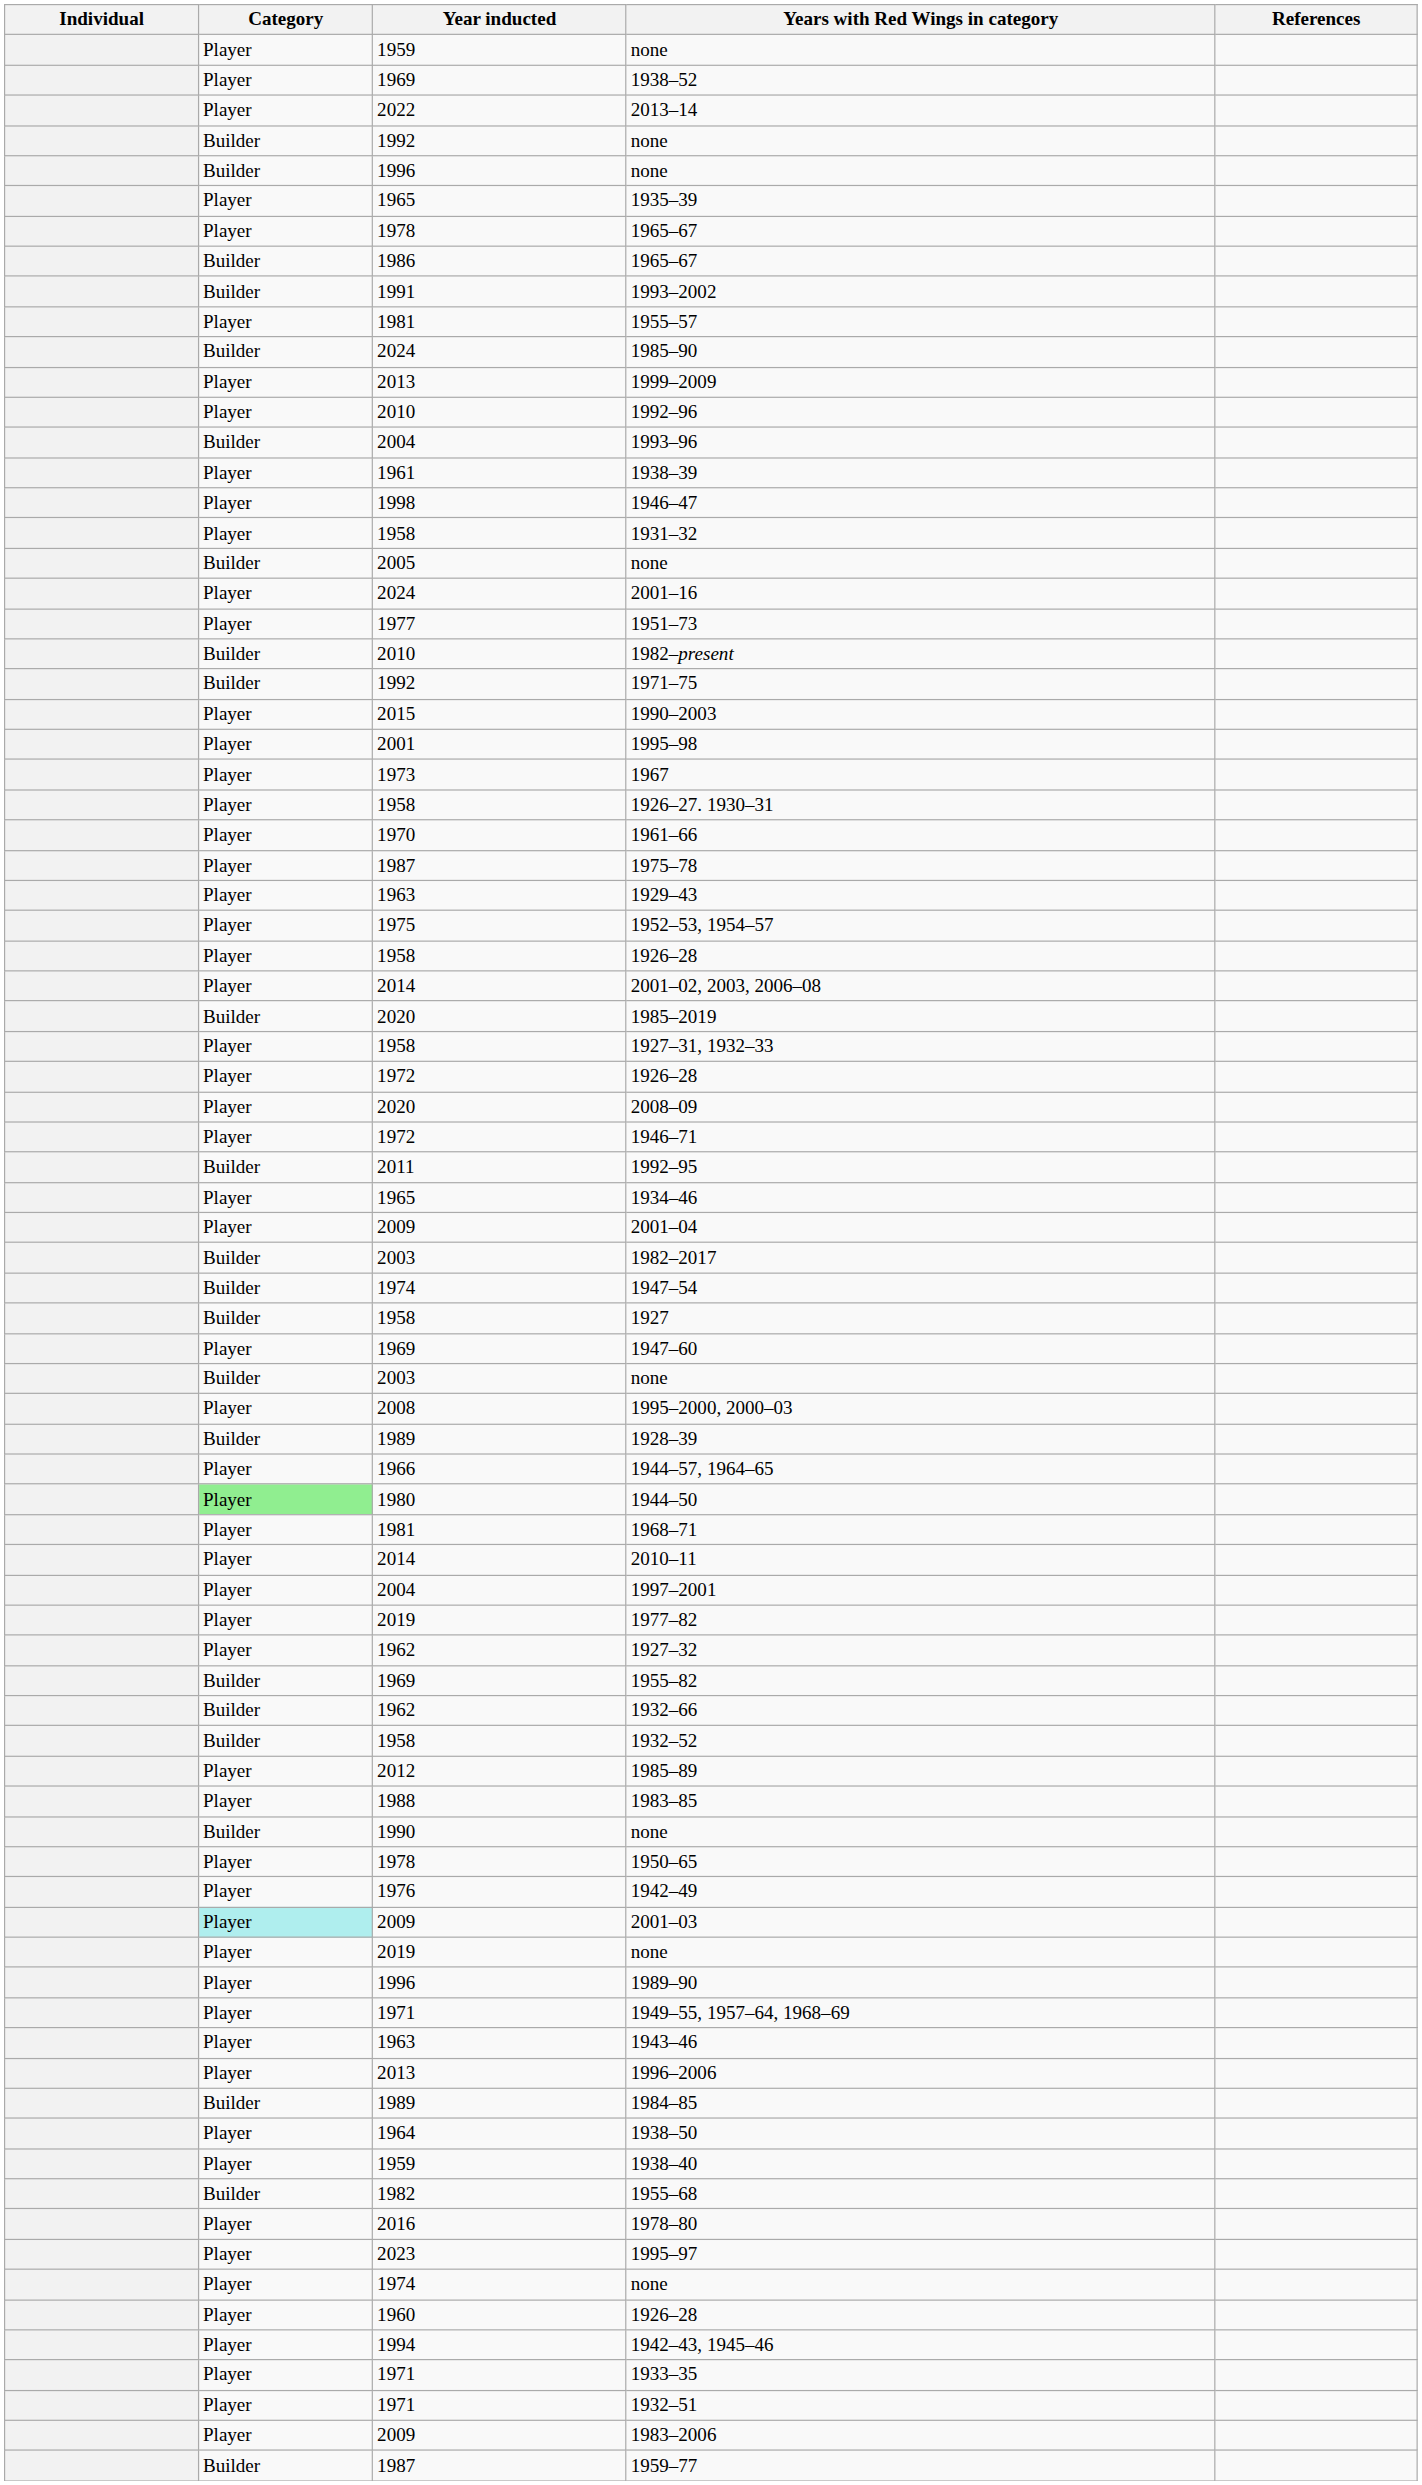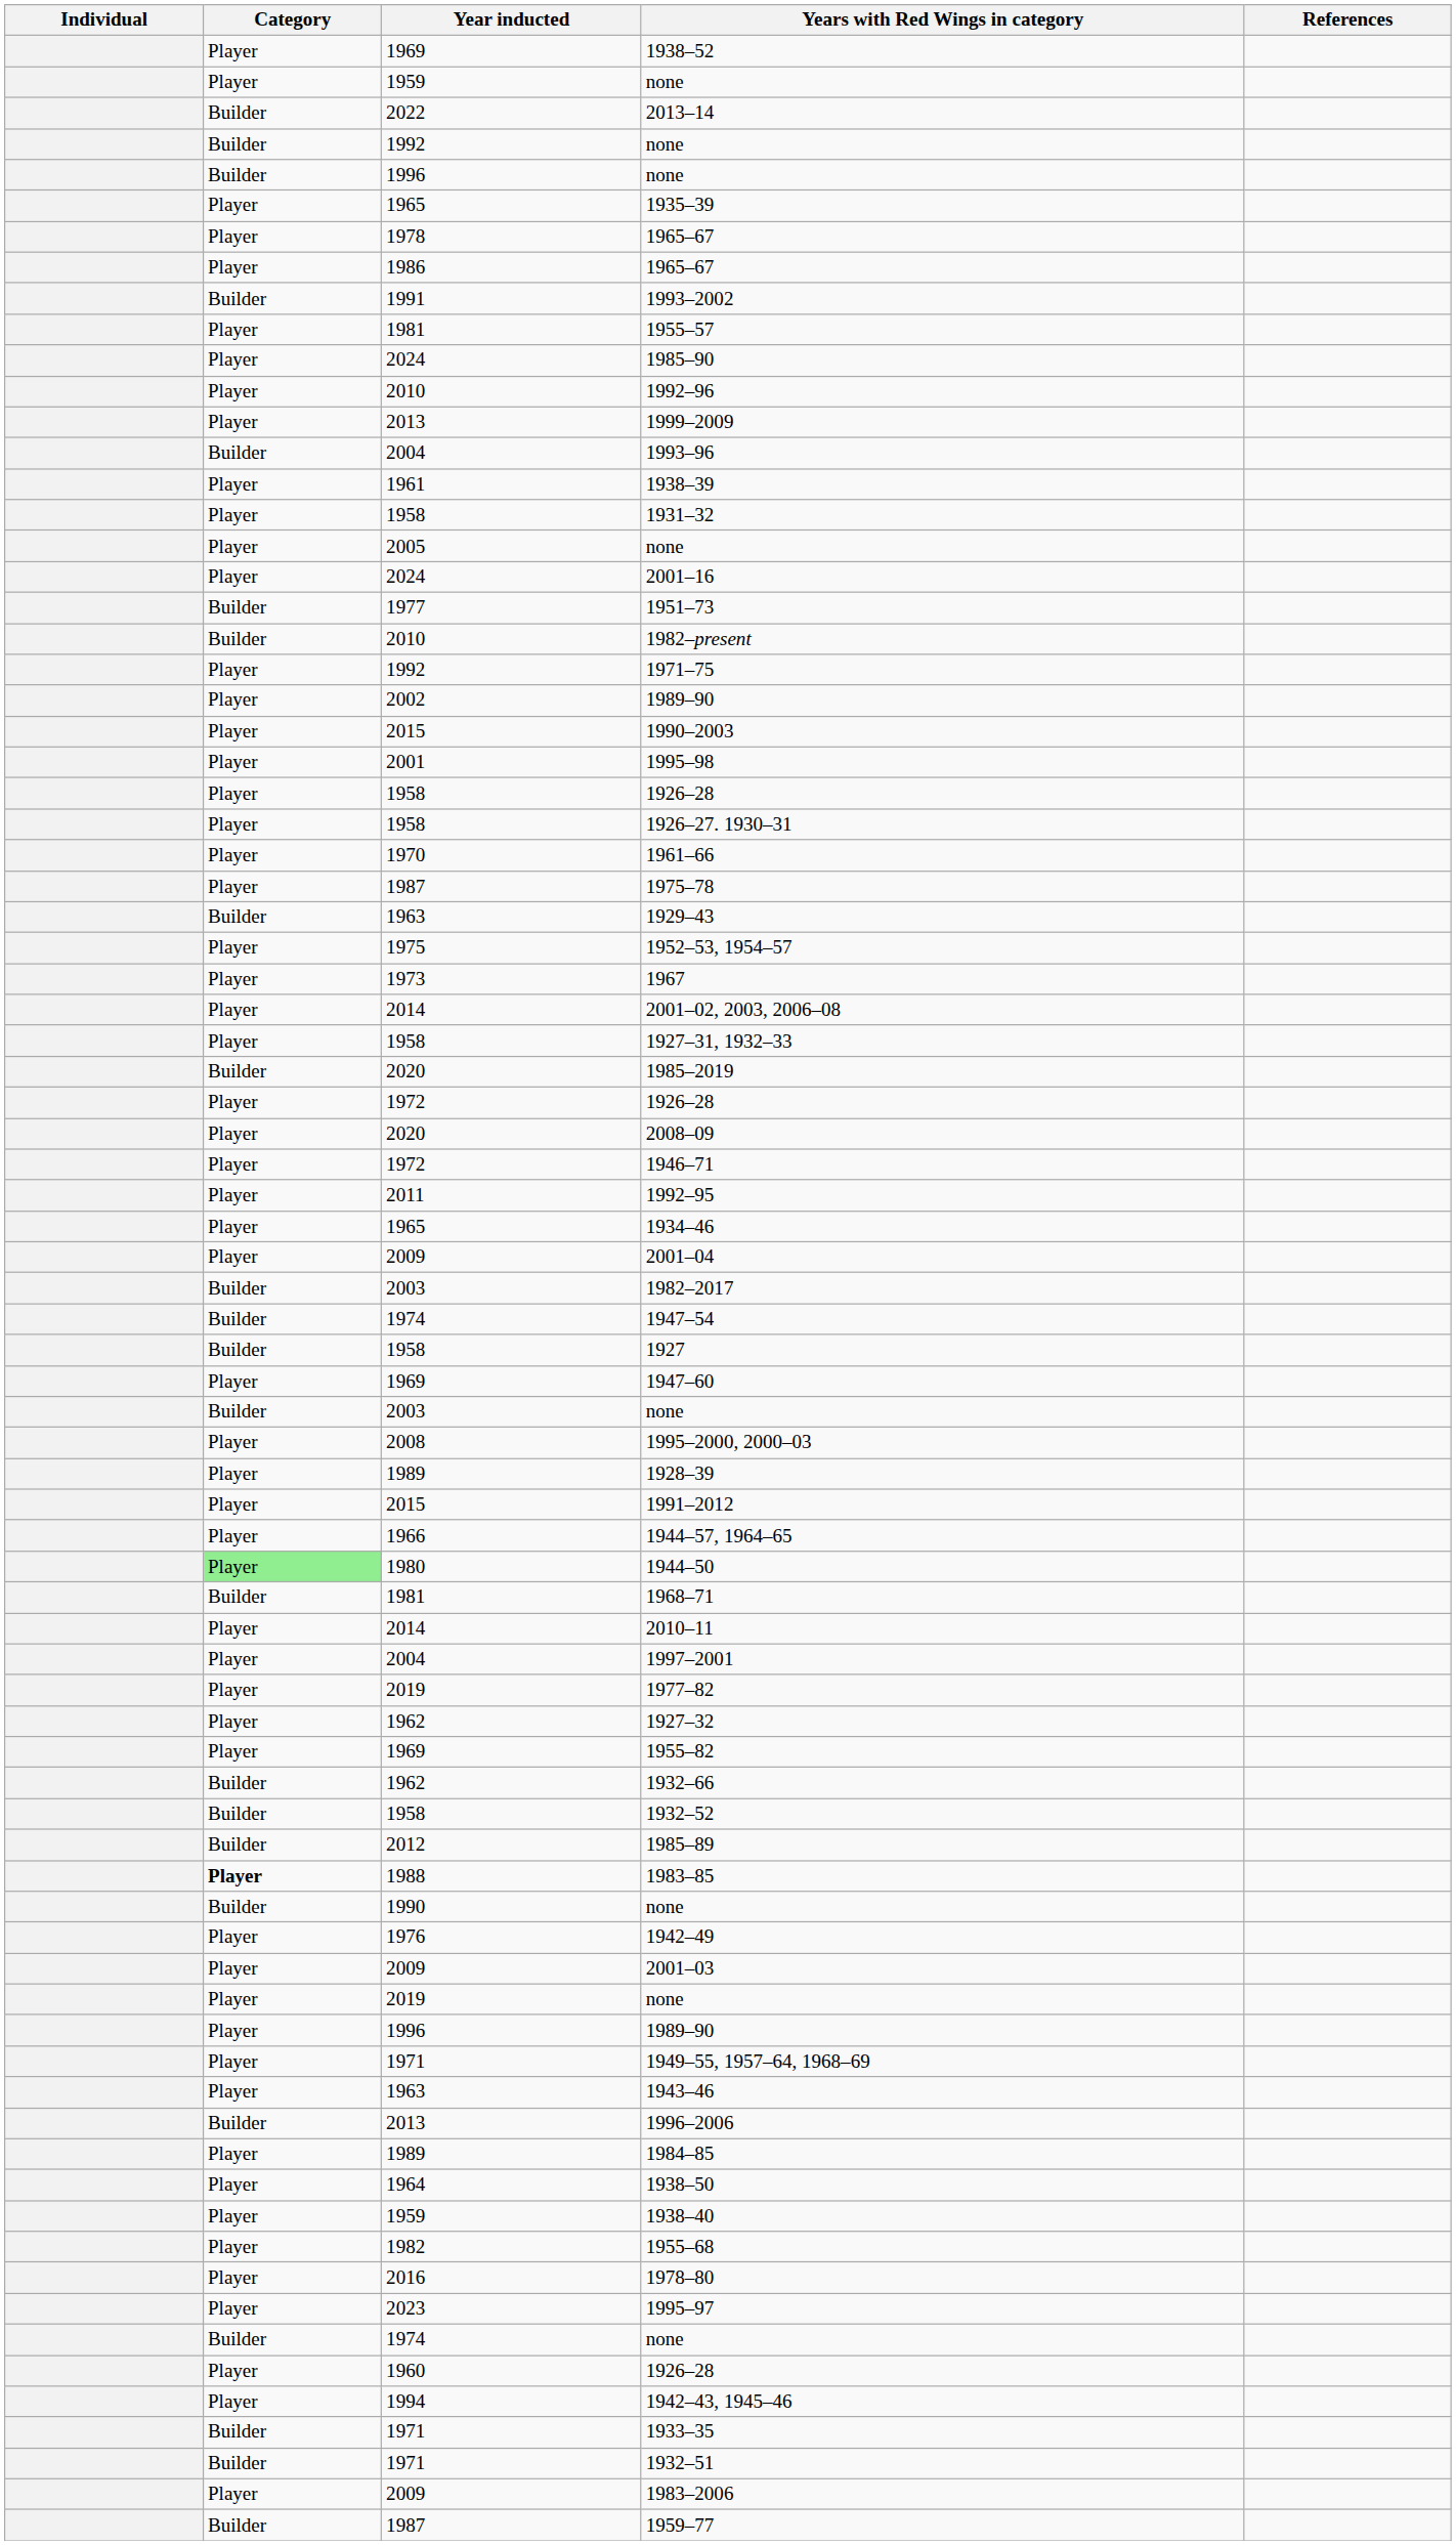rows swapped: 1938–52 <-> 1959 / none
2013–14 | Category: Player -> Builder
1986 / 1965–67 | Category: Builder -> Player
1985–90 | Category: Builder -> Player
rows swapped: 1999–2009 <-> 1992–96
- row: Player | 1998 | 1946–47
2005 / none | Category: Builder -> Player
1951–73 | Category: Player -> Builder
1971–75 | Category: Builder -> Player
+ row: Player | 2002 | 1989–90
rows swapped: 1958 / 1926–28 <-> 1967
1929–43 | Category: Player -> Builder
rows swapped: 1927–31, 1932–33 <-> 1985–2019
1992–95 | Category: Builder -> Player
1928–39 | Category: Builder -> Player
+ row: Player | 2015 | 1991–2012
1968–71 | Category: Player -> Builder
1955–82 | Category: Builder -> Player
1985–89 | Category: Player -> Builder
1983–85 | Category: normal -> bold
- row: Player | 1978 | 1950–65
2001–03 | Category: paleturquoise background -> no background
1996–2006 | Category: Player -> Builder
1984–85 | Category: Builder -> Player
1955–68 | Category: Builder -> Player
1974 / none | Category: Player -> Builder
1933–35 | Category: Player -> Builder
1932–51 | Category: Player -> Builder
